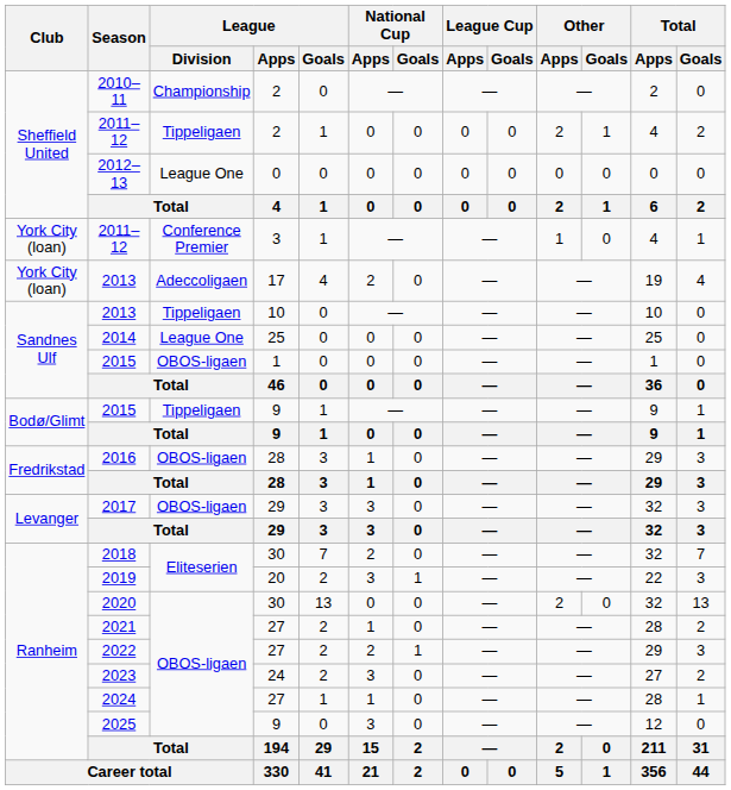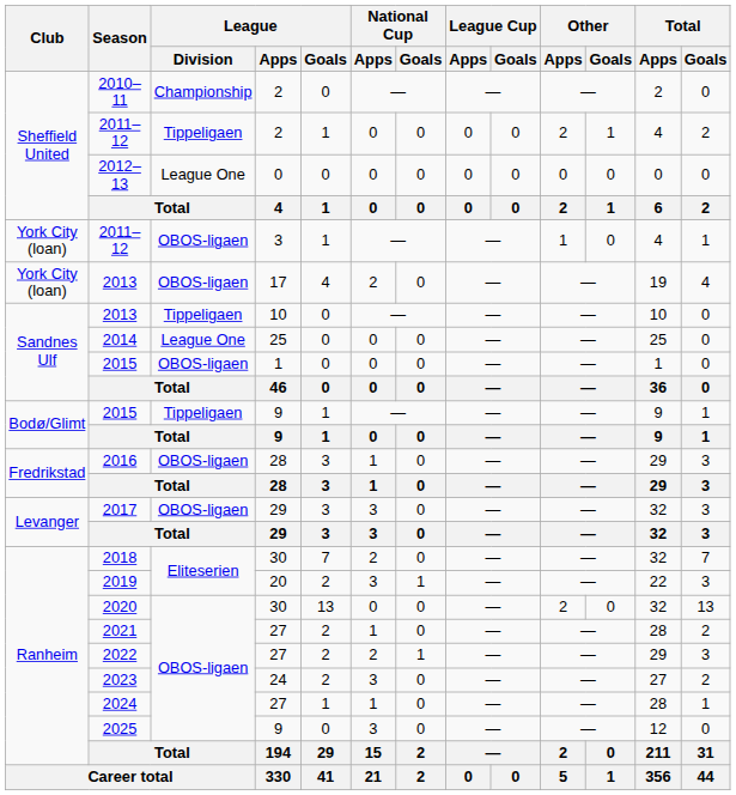2011–12 / 3 | League / Division: Conference Premier -> OBOS-ligaen
2013 / 17 | League / Division: Adeccoligaen -> OBOS-ligaen
